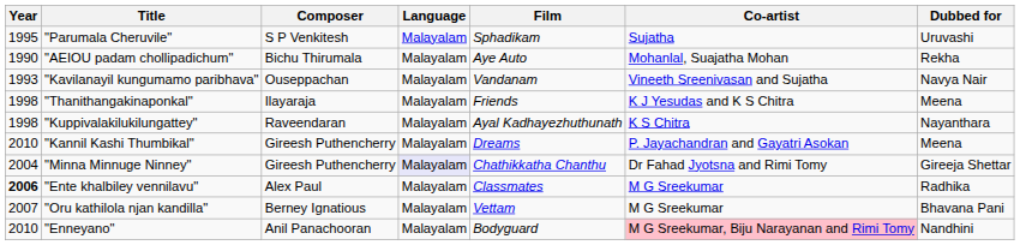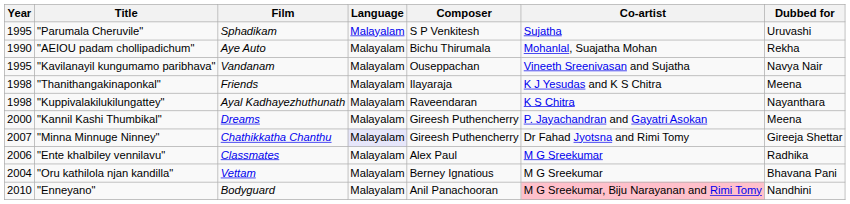columns swapped: Film <-> Composer
"Kavilanayil kungumamo paribhava" | Year: 1993 -> 1995
"Kannil Kashi Thumbikal" | Year: 2010 -> 2000
"Minna Minnuge Ninney" | Year: 2004 -> 2007
"Ente khalbiley vennilavu" | Year: bold -> normal
"Oru kathilola njan kandilla" | Year: 2007 -> 2004
